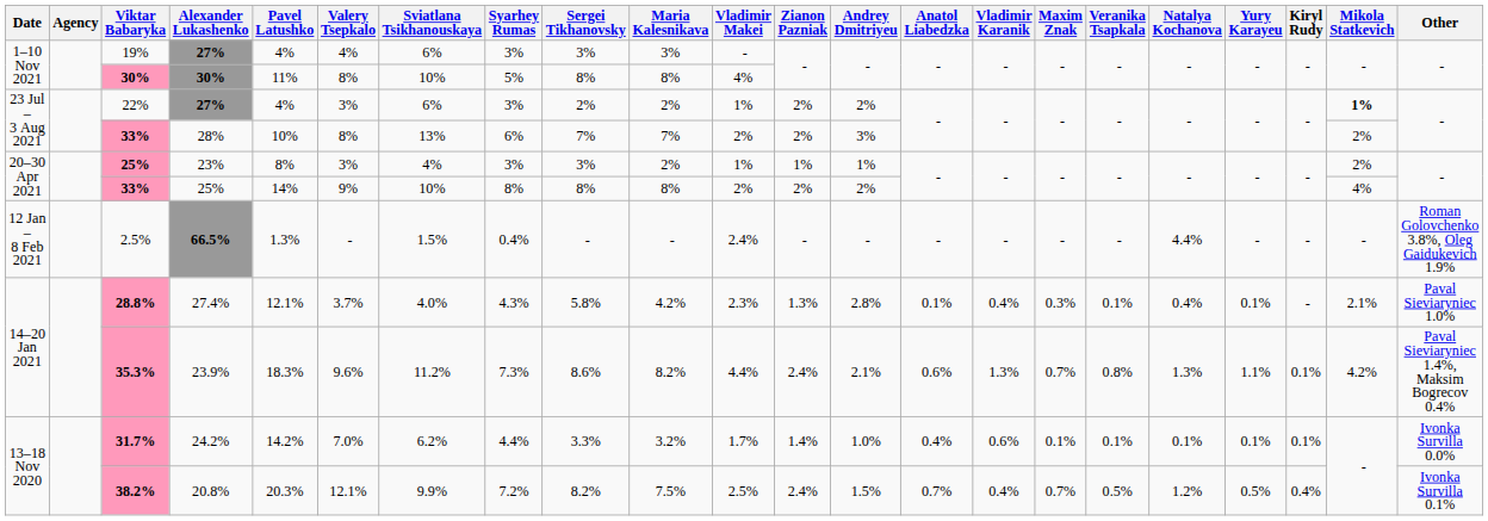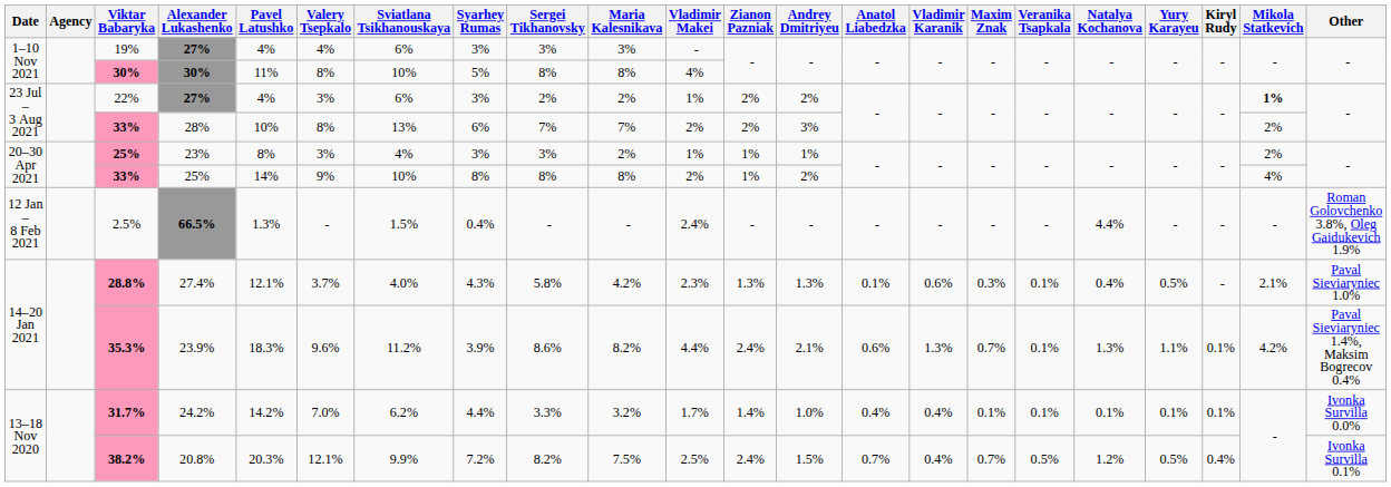33% / 25% | Zianon Pazniak: 2% -> 1%
28.8% | Andrey Dmitriyeu: 2.8% -> 1.3%
28.8% | Vladimir Karanik: 0.4% -> 0.6%
28.8% | Yury Karayeu: 0.1% -> 0.5%
35.3% | Syarhey Rumas: 7.3% -> 3.9%
35.3% | Veranika Tsapkala: 0.8% -> 0.1%
31.7% | Vladimir Karanik: 0.6% -> 0.4%
